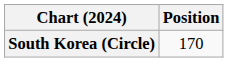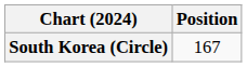South Korea (Circle) | Position: 170 -> 167
